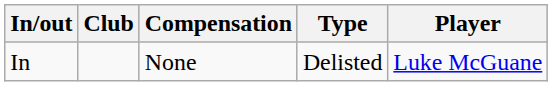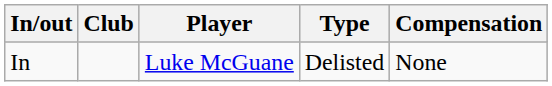columns swapped: Player <-> Compensation
